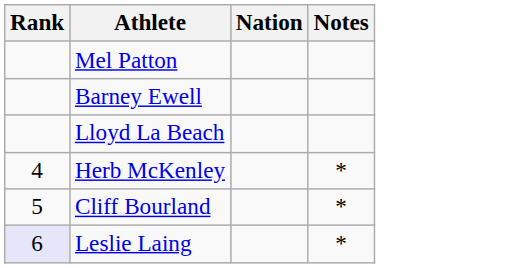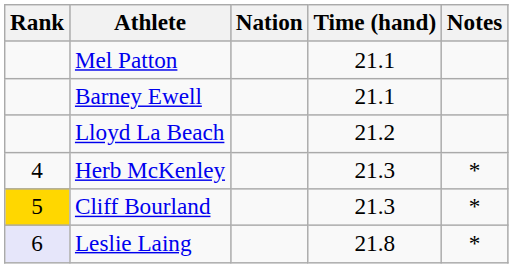+ column: Time (hand) | 21.1 | 21.1 | 21.2 | 21.3 | 21.3 | 21.8
Cliff Bourland | Rank: no background -> gold background
